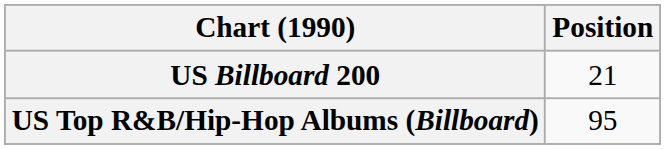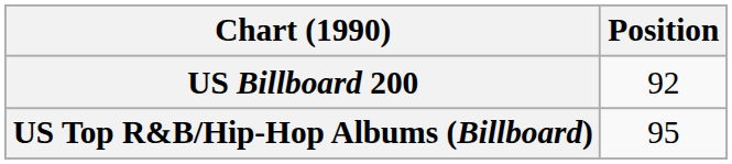US Billboard 200 | Position: 21 -> 92
